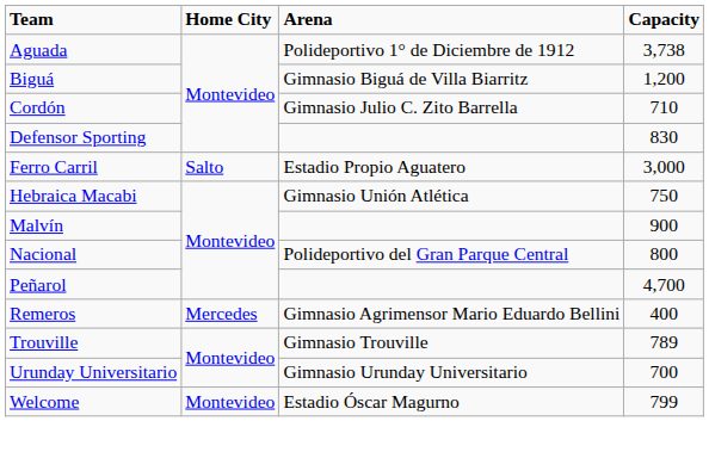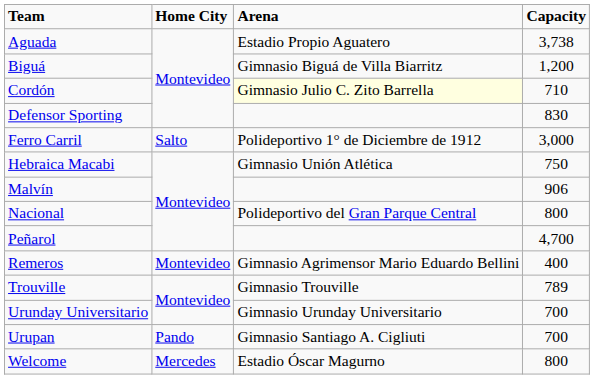Aguada | Arena: Polideportivo 1° de Diciembre de 1912 -> Estadio Propio Aguatero
Cordón | Arena: no background -> lightyellow background
Ferro Carril | Arena: Estadio Propio Aguatero -> Polideportivo 1° de Diciembre de 1912
Malvín | Capacity: 900 -> 906
Remeros | Home City: Mercedes -> Montevideo
+ row: Urupan | Pando | Gimnasio Santiago A. Cigliuti | 700
Welcome | Home City: Montevideo -> Mercedes
Welcome | Capacity: 799 -> 800
